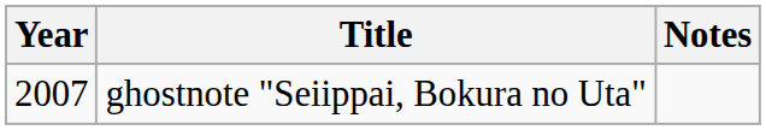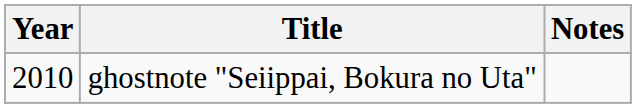ghostnote "Seiippai, Bokura no Uta" | Year: 2007 -> 2010
